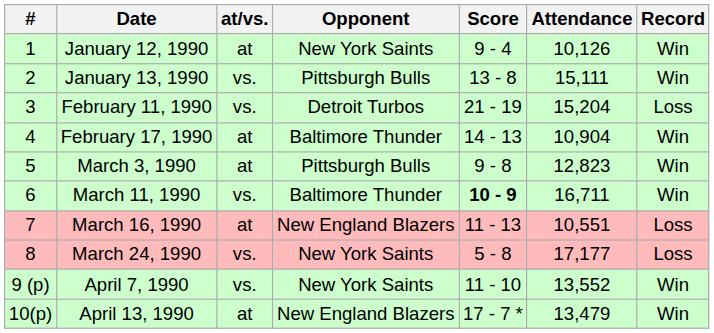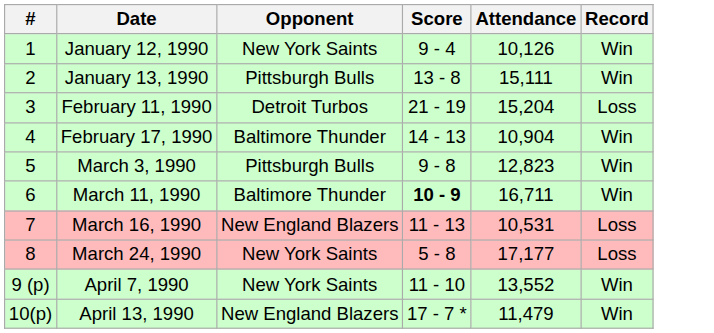- column: at/vs. | at | vs. | vs. | at | at | vs. | at | vs. | vs. | at
March 16, 1990 | Attendance: 10,551 -> 10,531
April 13, 1990 | Attendance: 13,479 -> 11,479
